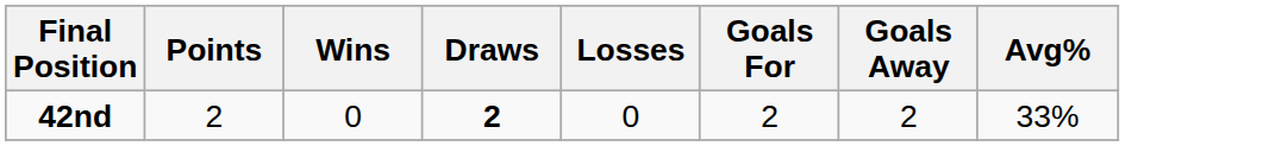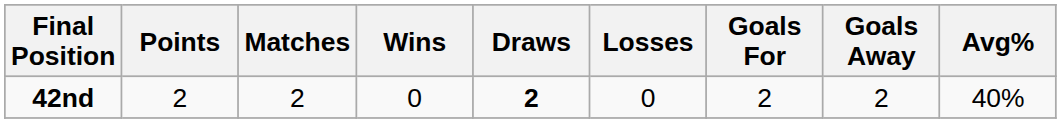+ column: Matches | 2
42nd | Avg%: 33% -> 40%
